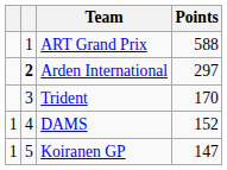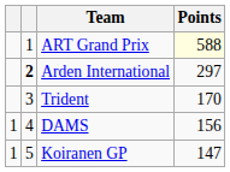ART Grand Prix | Points: no background -> lightyellow background
DAMS | Points: 152 -> 156
